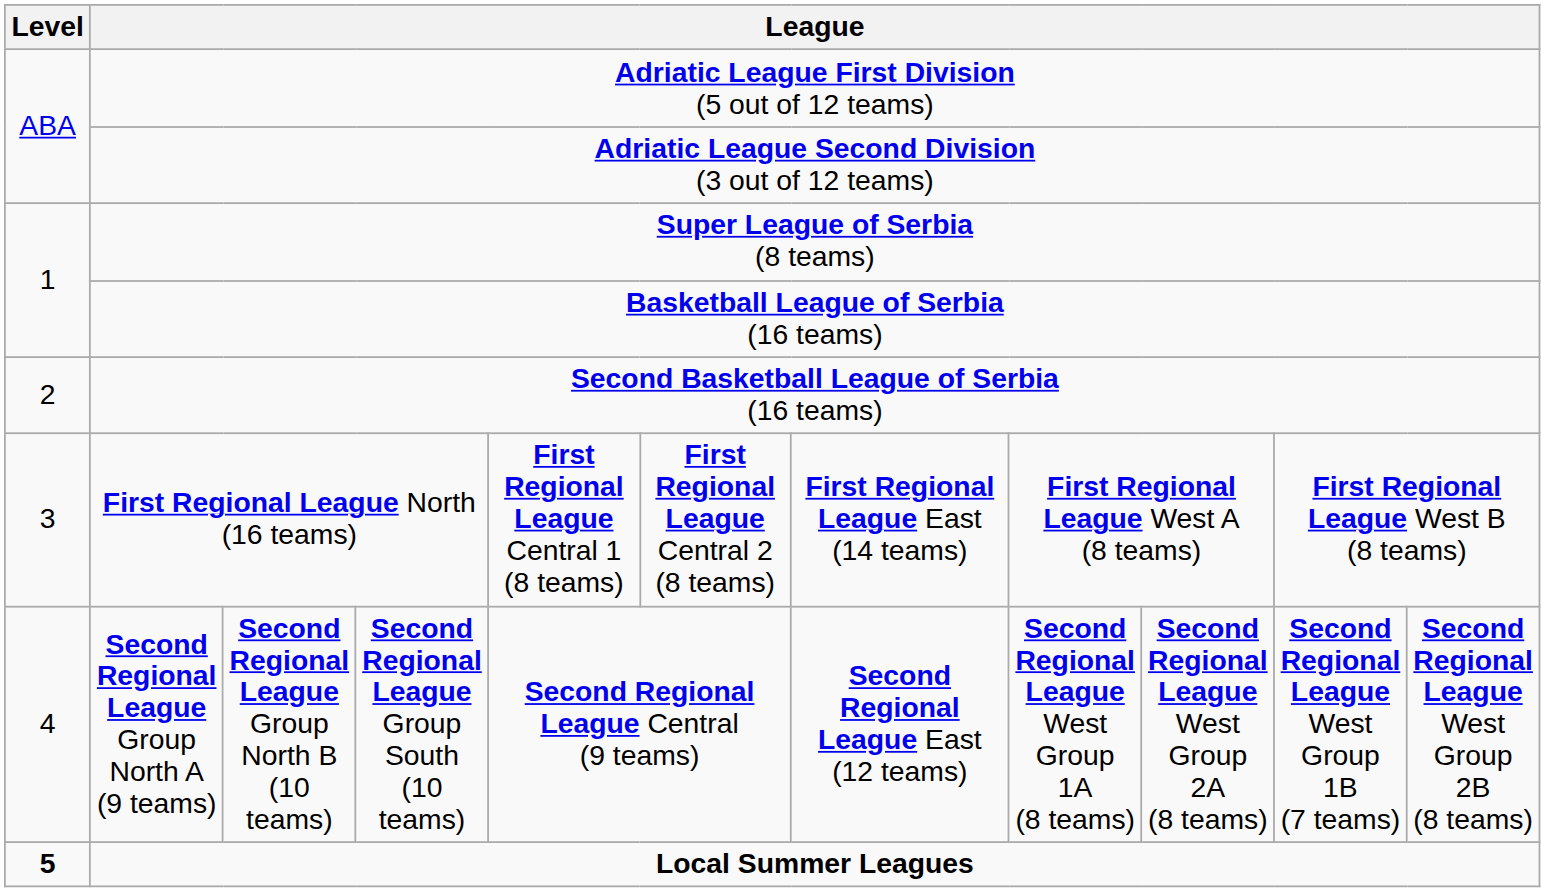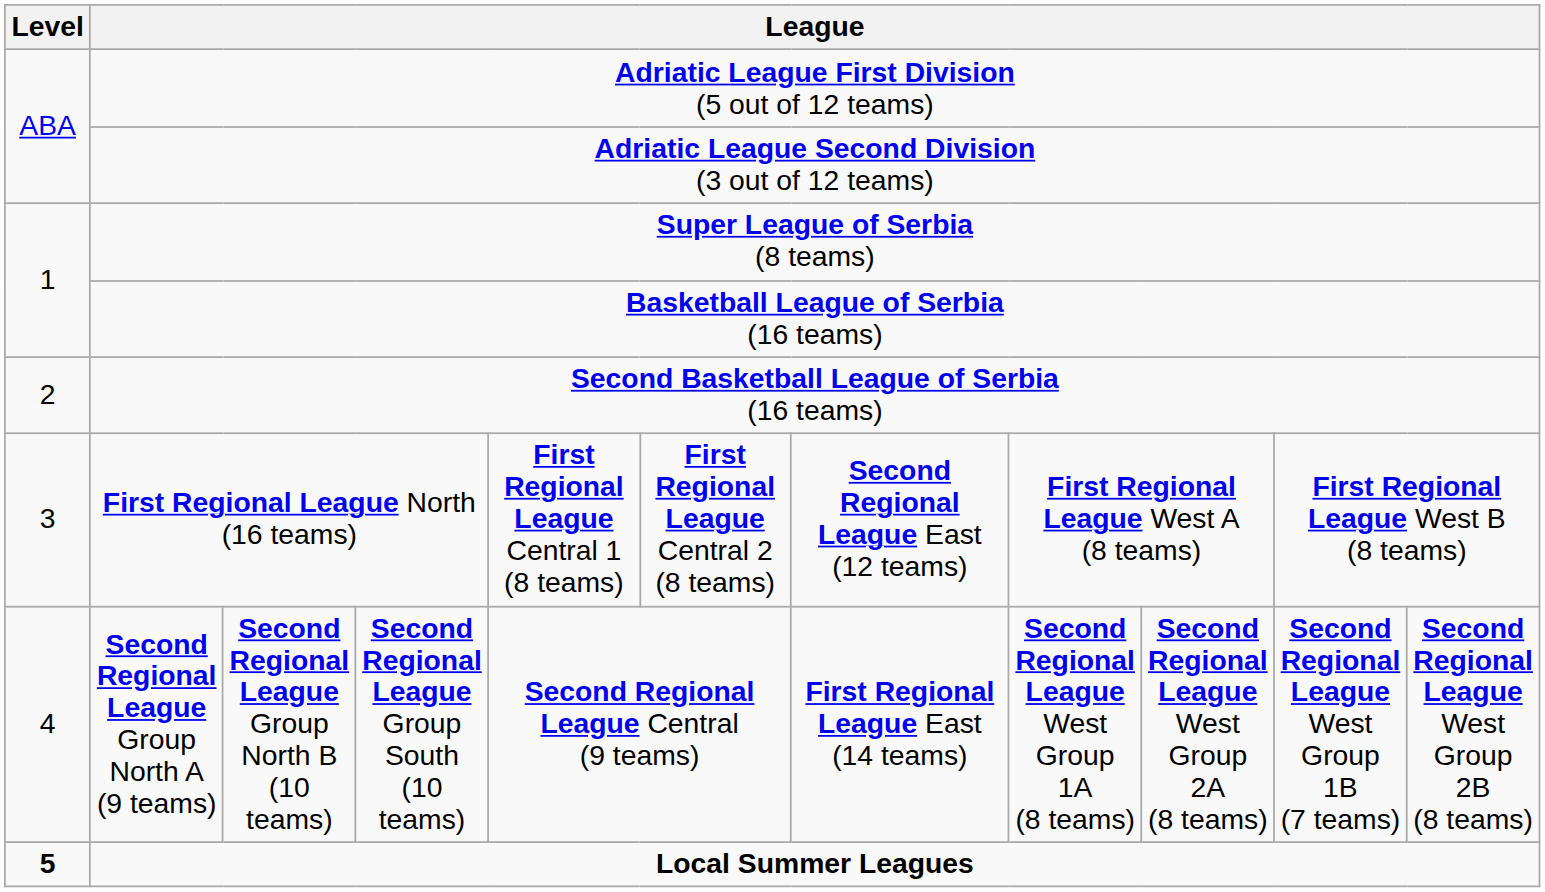First Regional League North (16 teams) | column 7: First Regional League East (14 teams) -> Second Regional League East (12 teams)
Second Regional League Group North A (9 teams) | column 7: Second Regional League East (12 teams) -> First Regional League East (14 teams)
